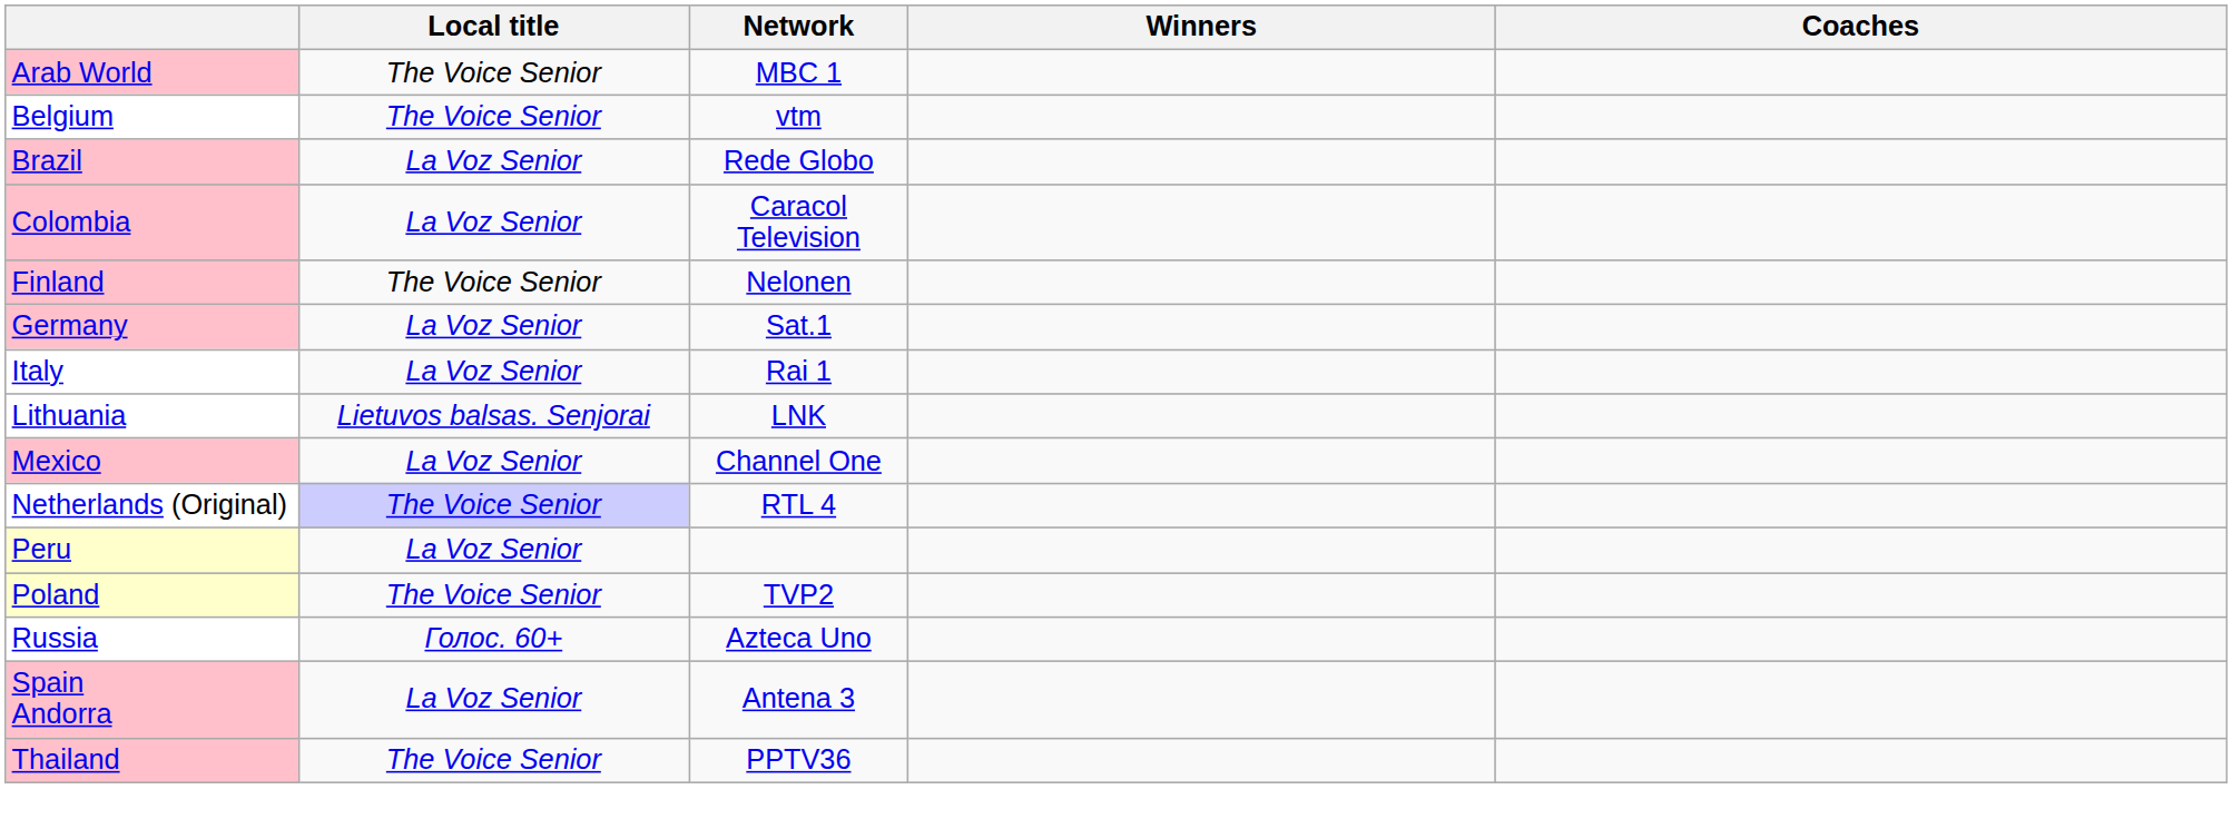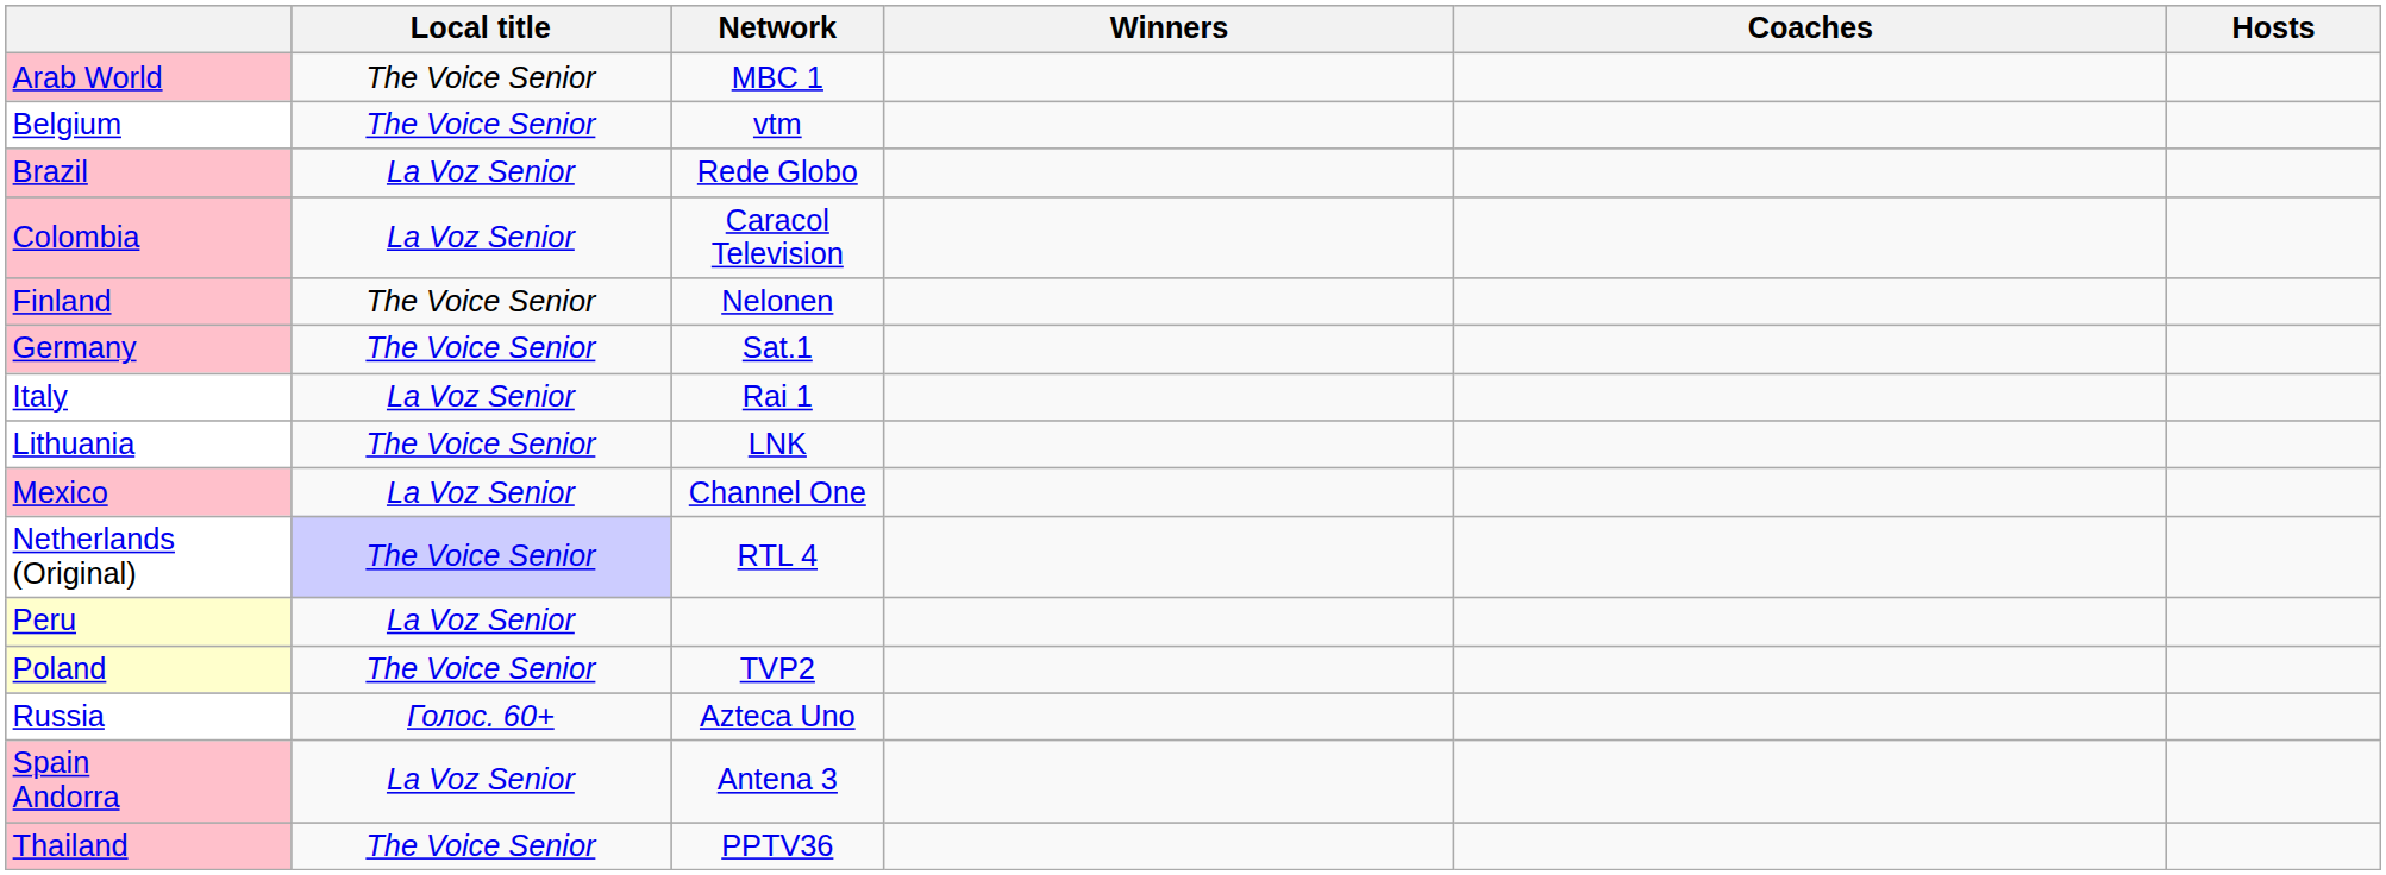+ column: Hosts
Germany | Local title: La Voz Senior -> The Voice Senior
Lithuania | Local title: Lietuvos balsas. Senjorai -> The Voice Senior
